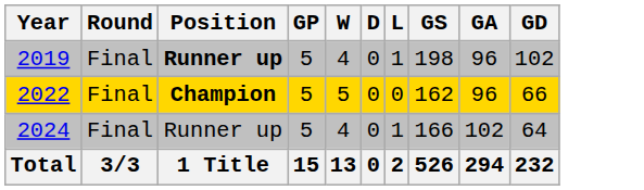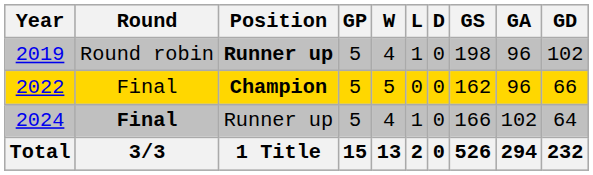columns swapped: D <-> L
2019 | Round: Final -> Round robin
2024 | Round: normal -> bold
